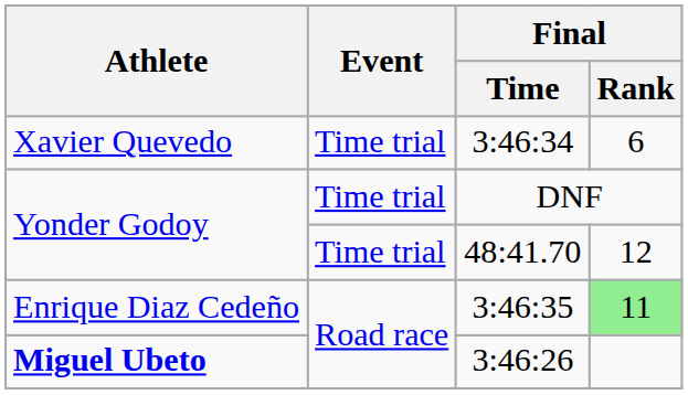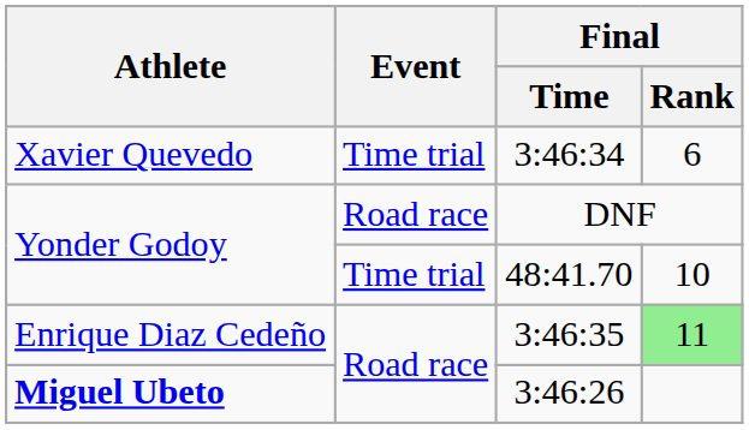DNF | Event: Time trial -> Road race
48:41.70 | Final / Rank: 12 -> 10
